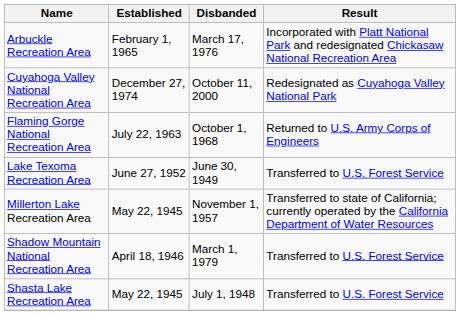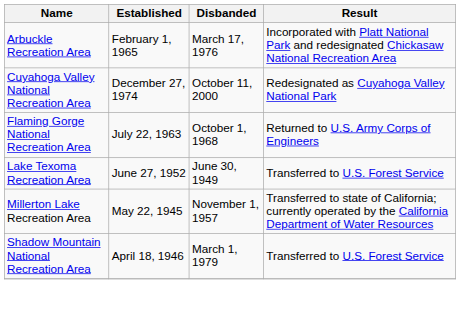- row: Shasta Lake Recreation Area | May 22, 1945 | July 1, 1948 | Transferred to U.S. Forest Service
